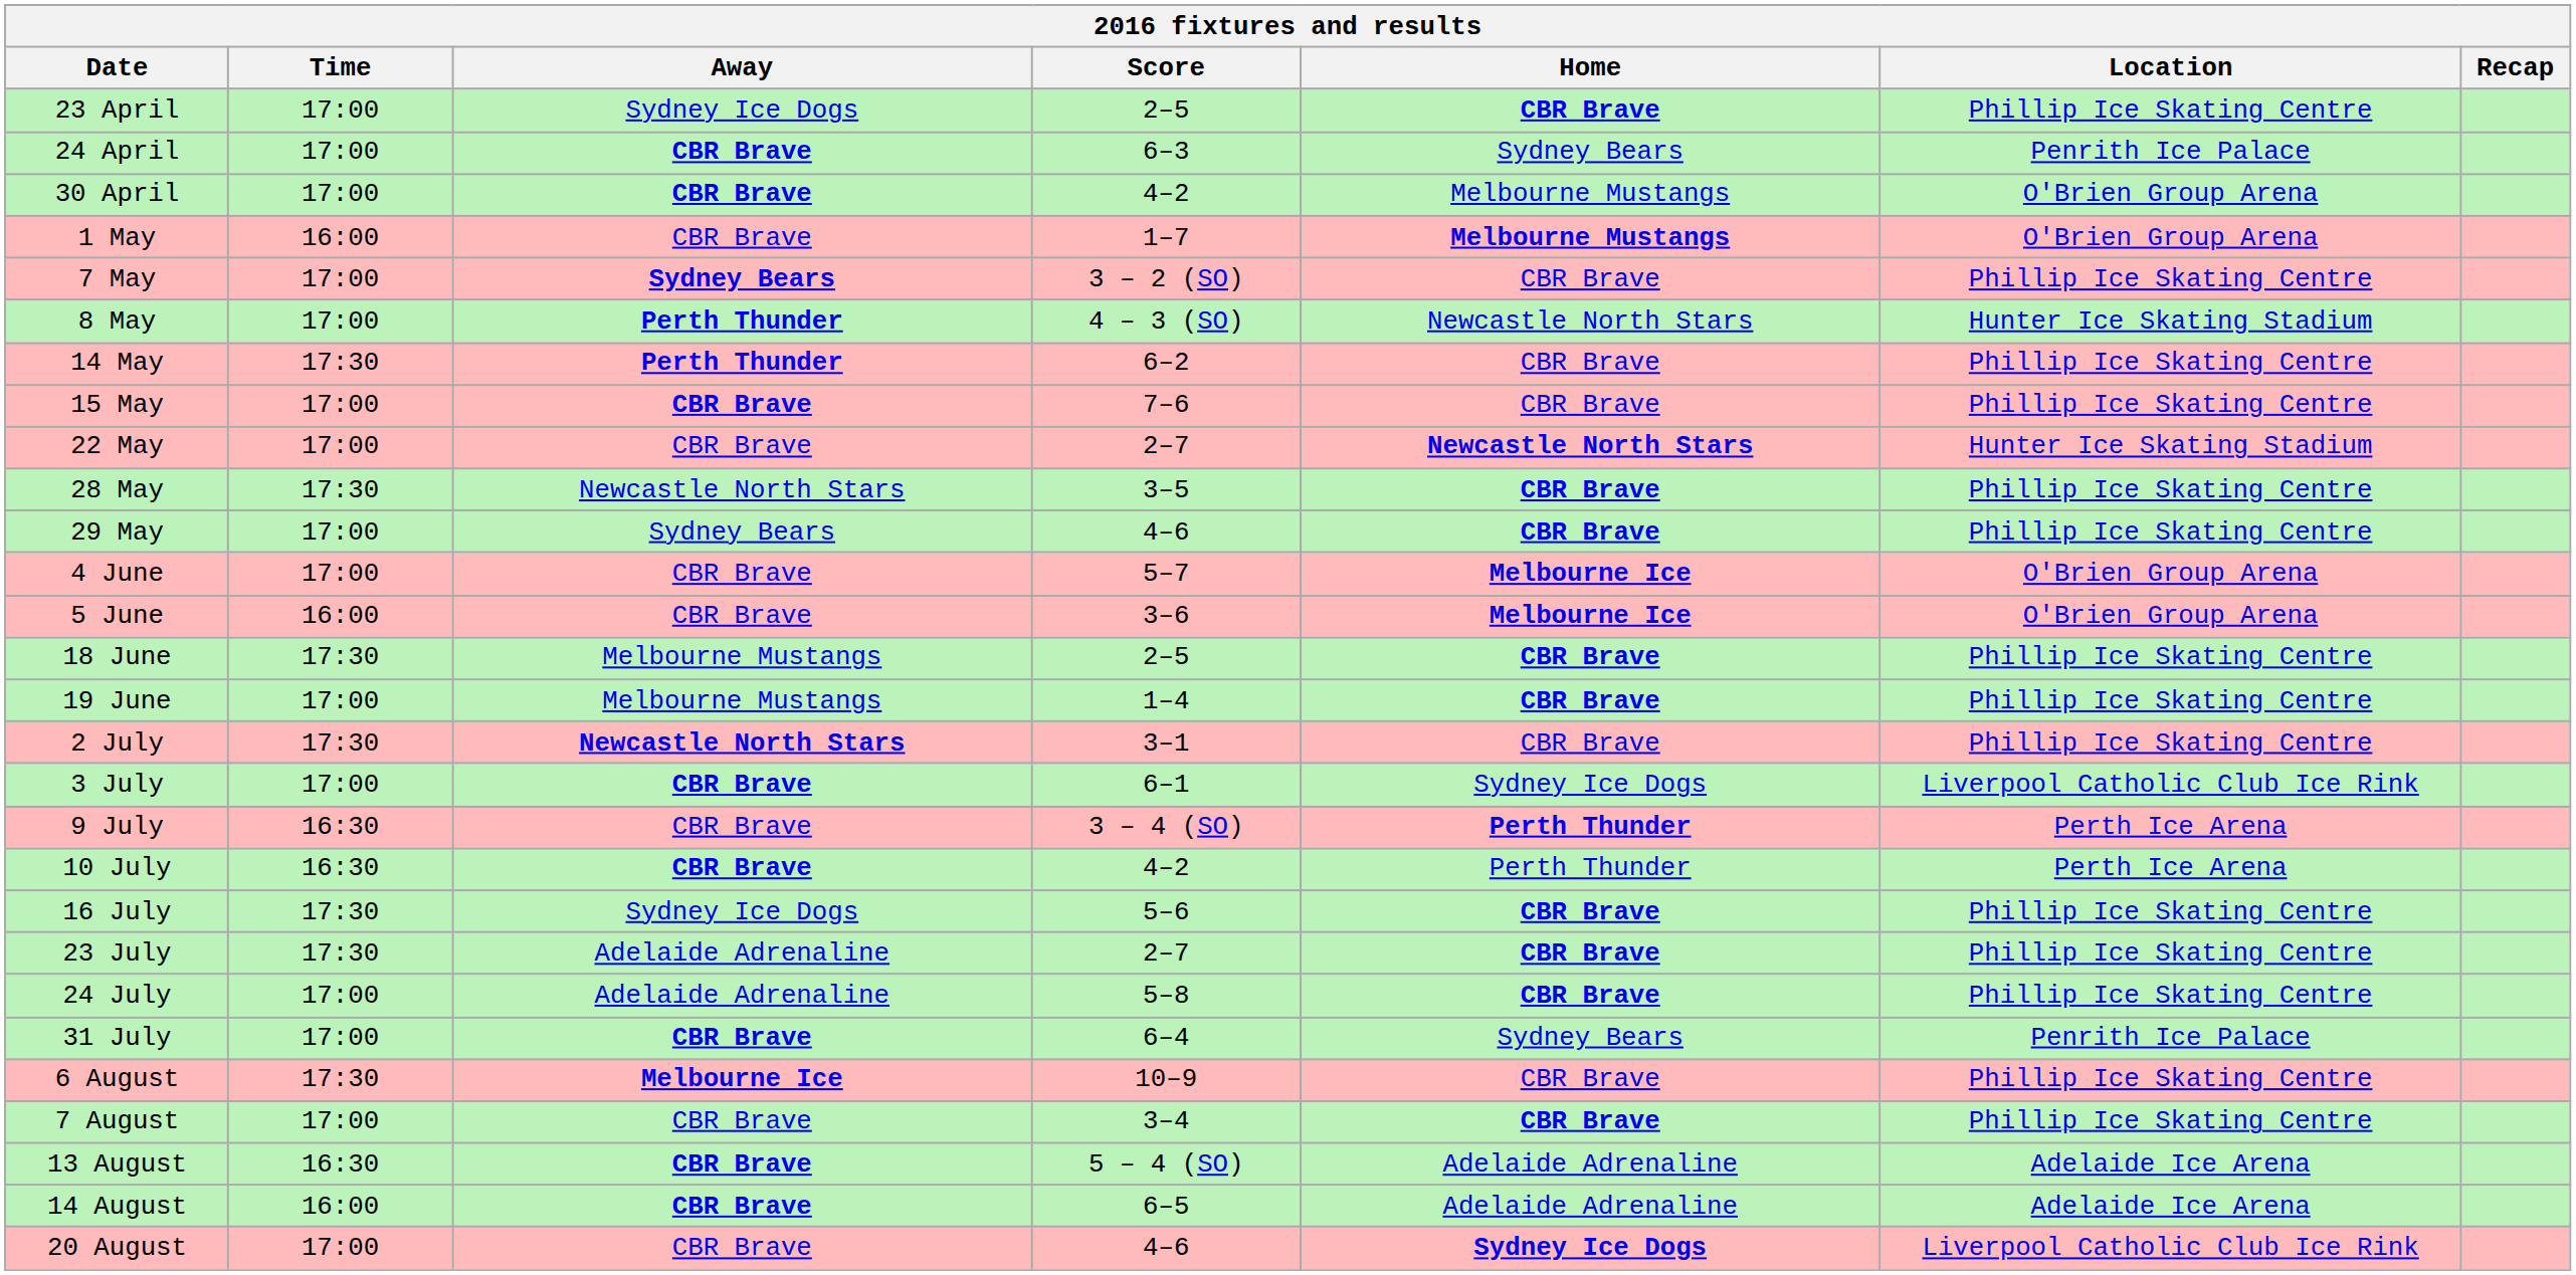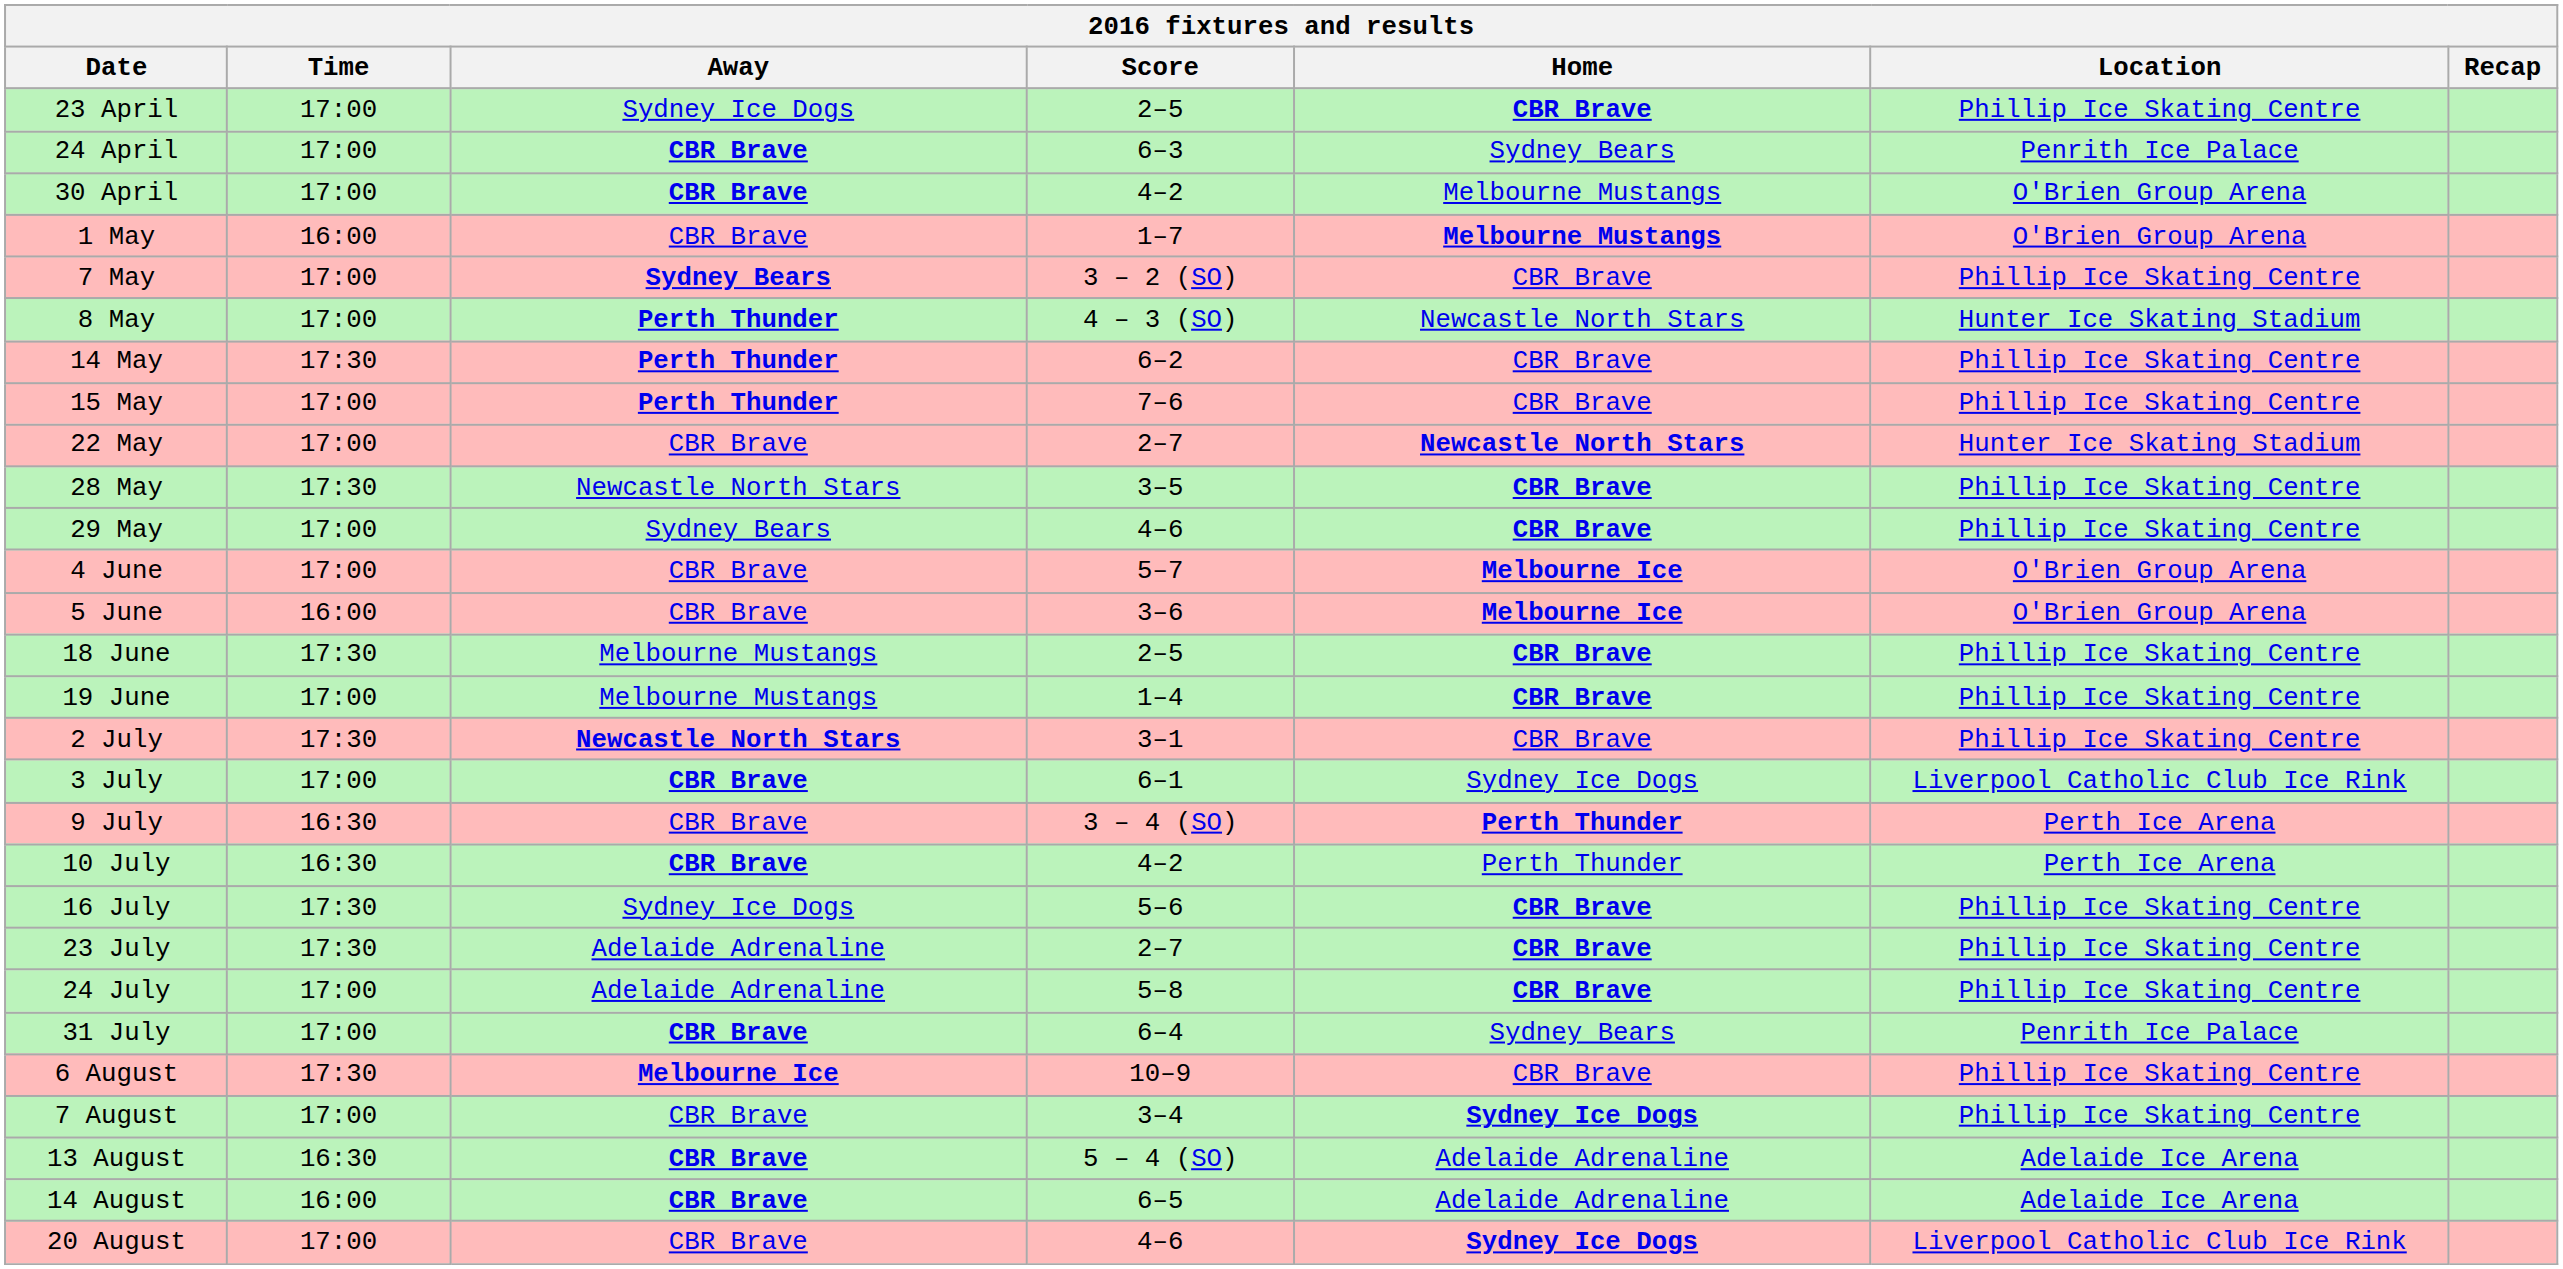15 May | Away: CBR Brave -> Perth Thunder
7 August | Home: CBR Brave -> Sydney Ice Dogs
